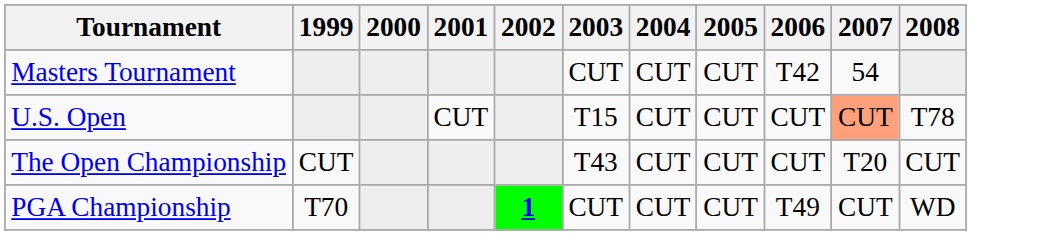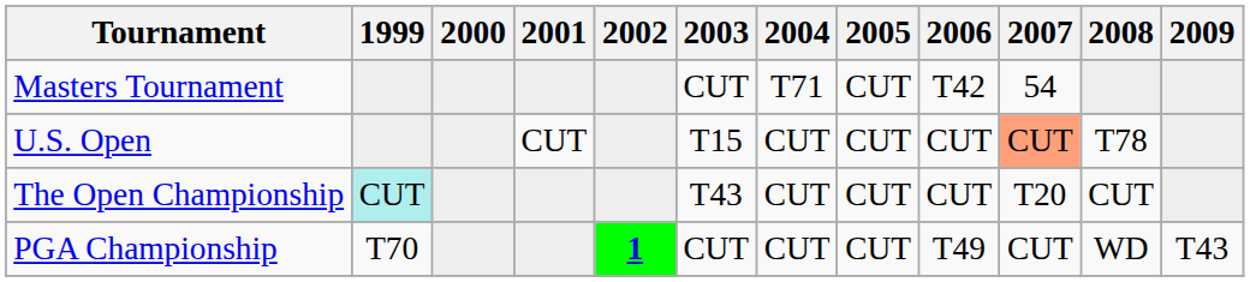+ column: 2009 | T43
Masters Tournament | 2004: CUT -> T71
The Open Championship | 1999: no background -> paleturquoise background
